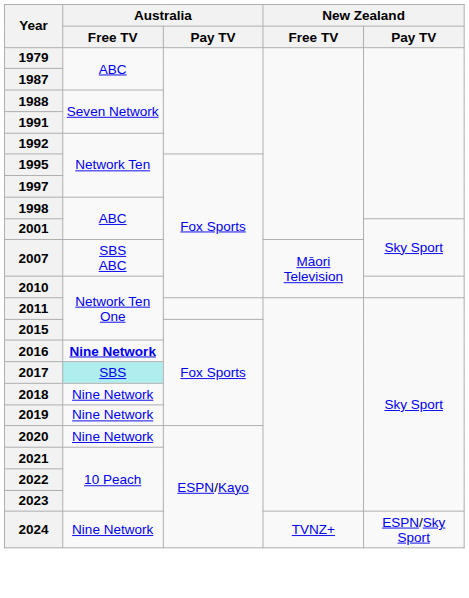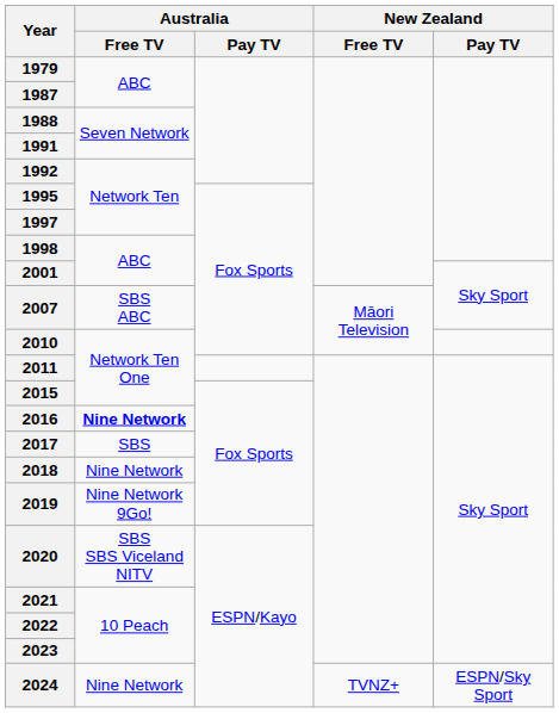2017 | Australia / Free TV: paleturquoise background -> no background
2019 | Australia / Free TV: Nine Network -> Nine Network 9Go!
2020 | Australia / Free TV: Nine Network -> SBS SBS Viceland NITV
